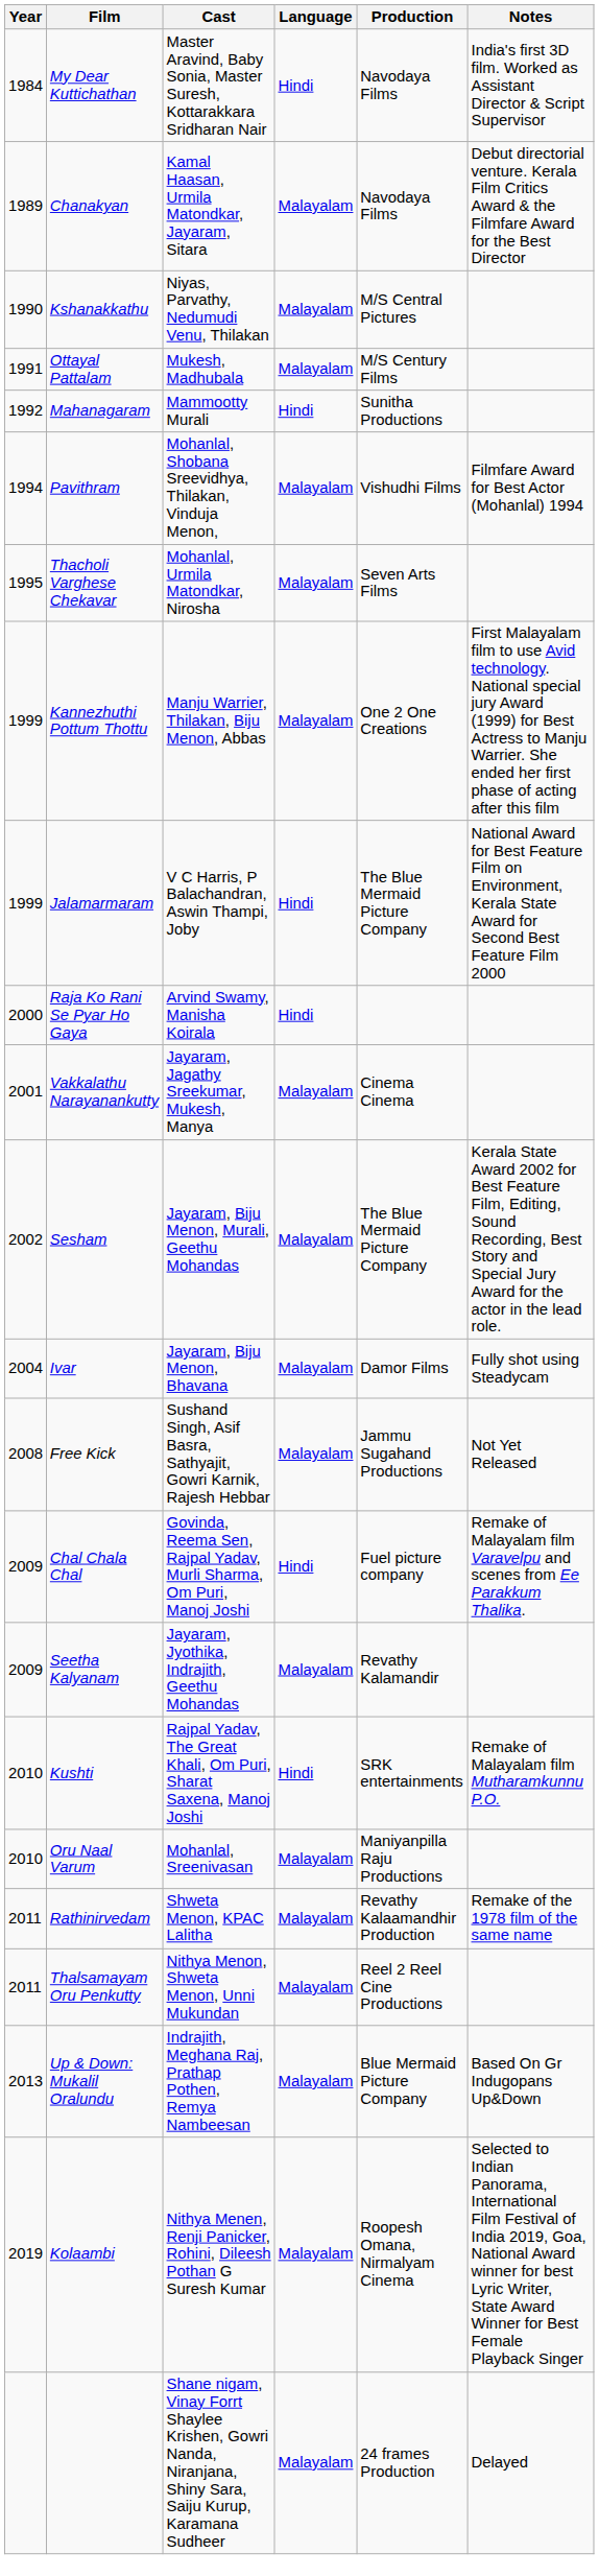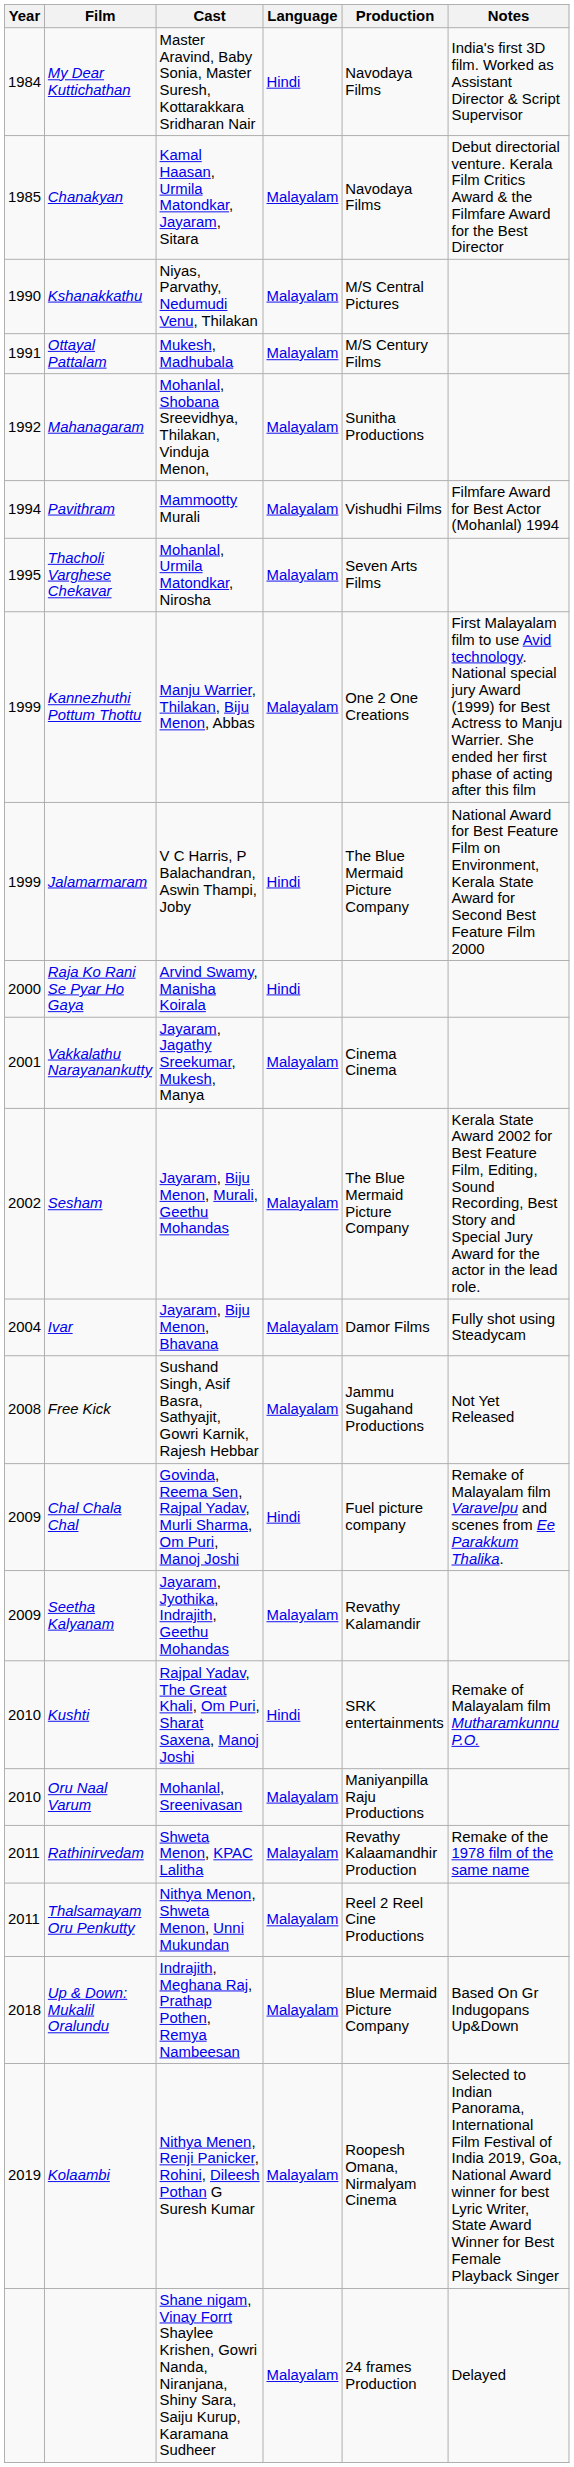Chanakyan | Year: 1989 -> 1985
Mahanagaram | Cast: Mammootty Murali -> Mohanlal, Shobana Sreevidhya, Thilakan, Vinduja Menon,
Mahanagaram | Language: Hindi -> Malayalam
Pavithram | Cast: Mohanlal, Shobana Sreevidhya, Thilakan, Vinduja Menon, -> Mammootty Murali
Up & Down: Mukalil Oralundu | Year: 2013 -> 2018
